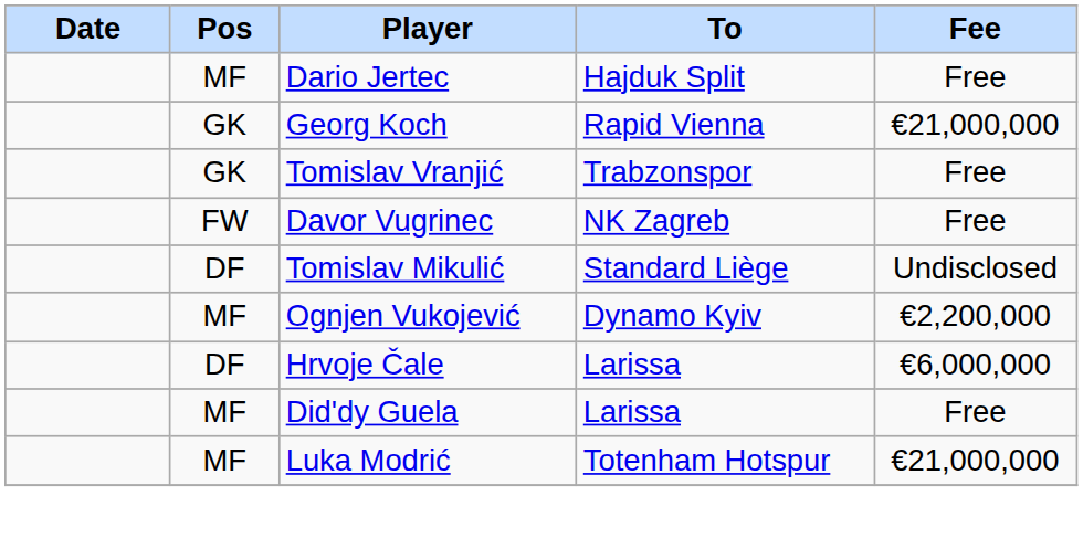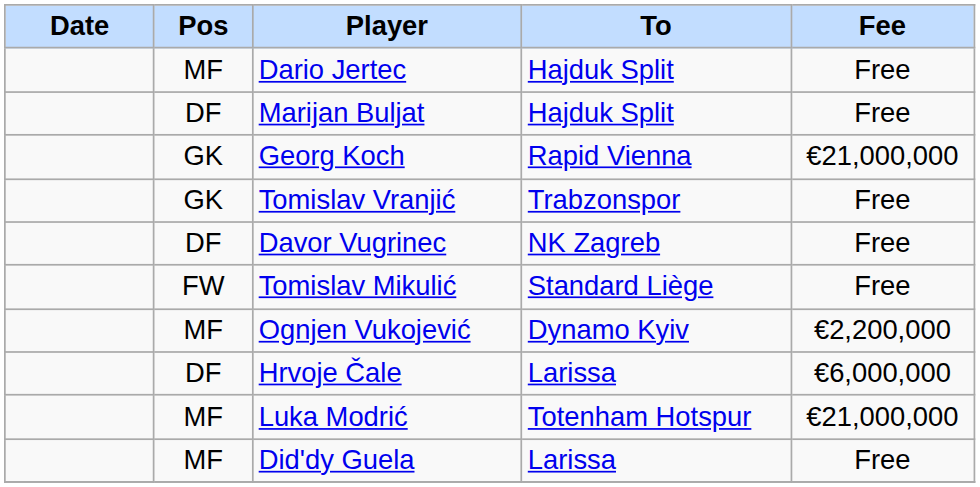+ row: DF | Marijan Buljat | Hajduk Split | Free
Davor Vugrinec | Pos: FW -> DF
Tomislav Mikulić | Pos: DF -> FW
Tomislav Mikulić | Fee: Undisclosed -> Free
rows swapped: Luka Modrić <-> Did'dy Guela
